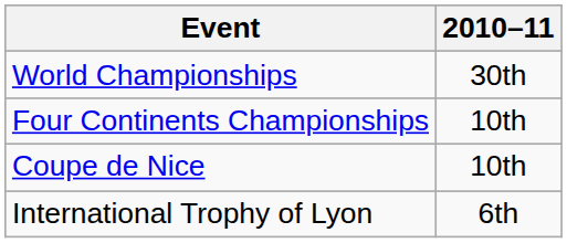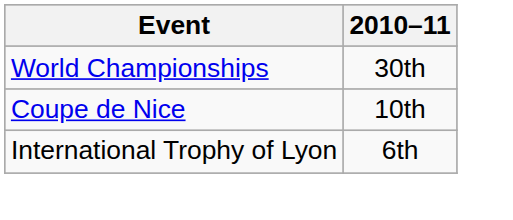- row: Four Continents Championships | 10th
